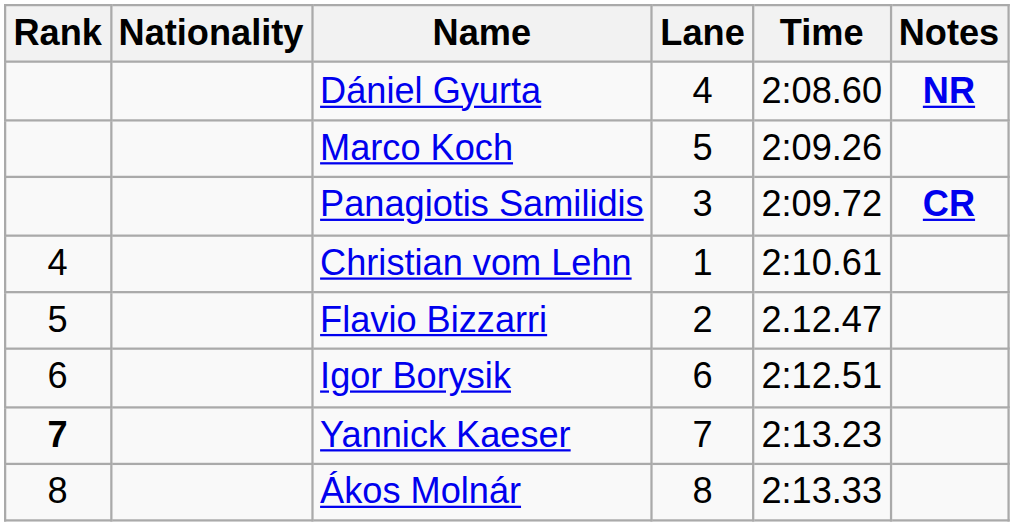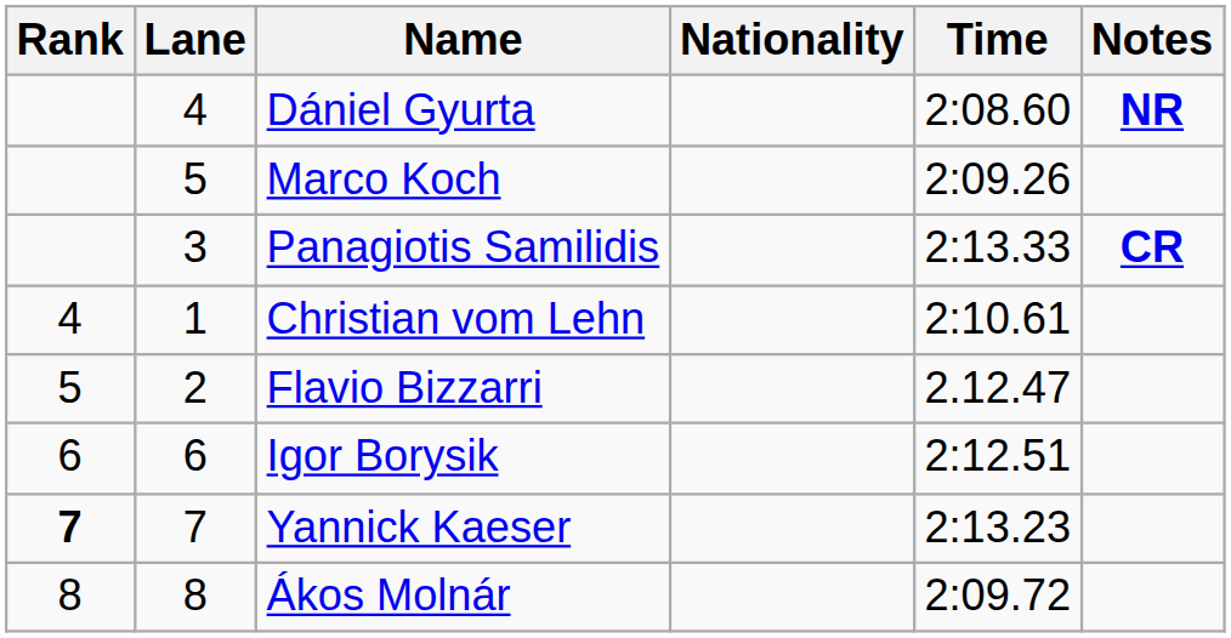columns swapped: Lane <-> Nationality
Panagiotis Samilidis | Time: 2:09.72 -> 2:13.33
Ákos Molnár | Time: 2:13.33 -> 2:09.72
